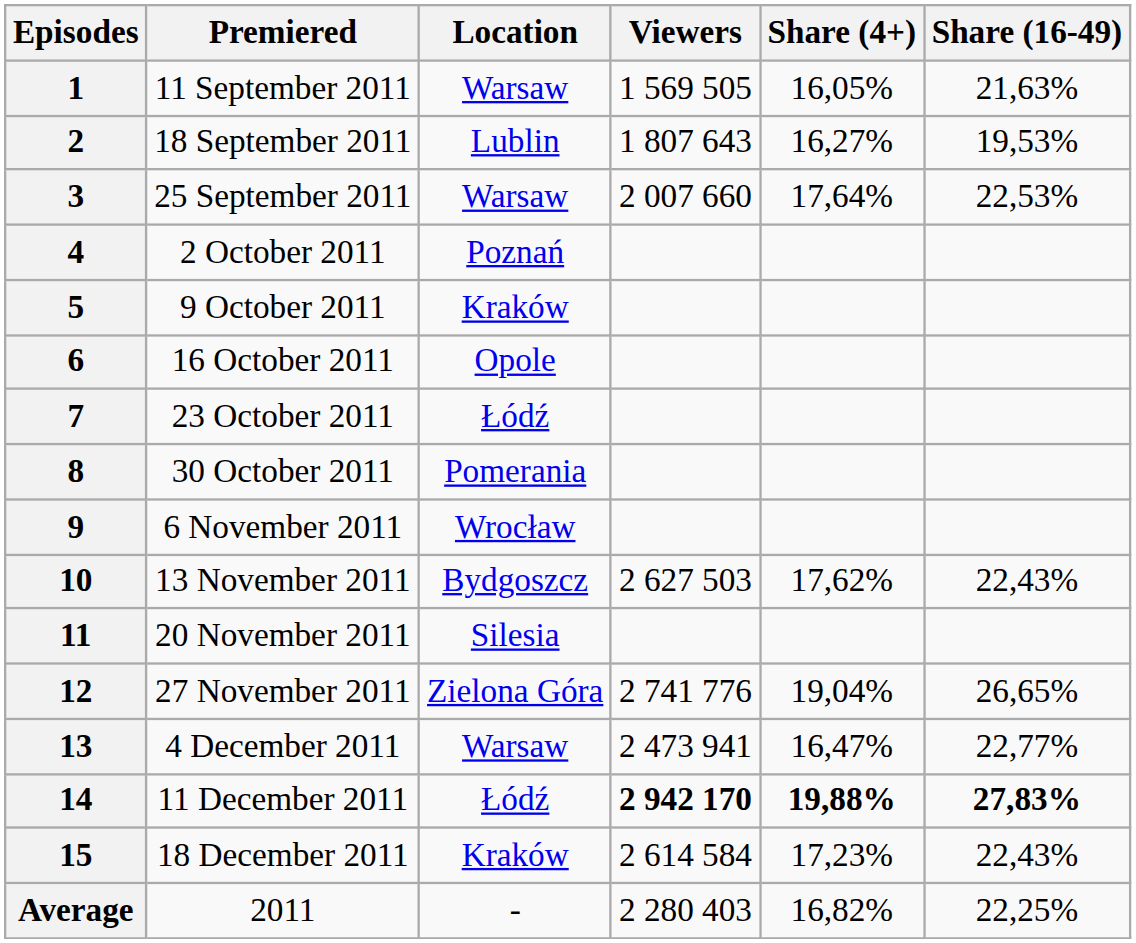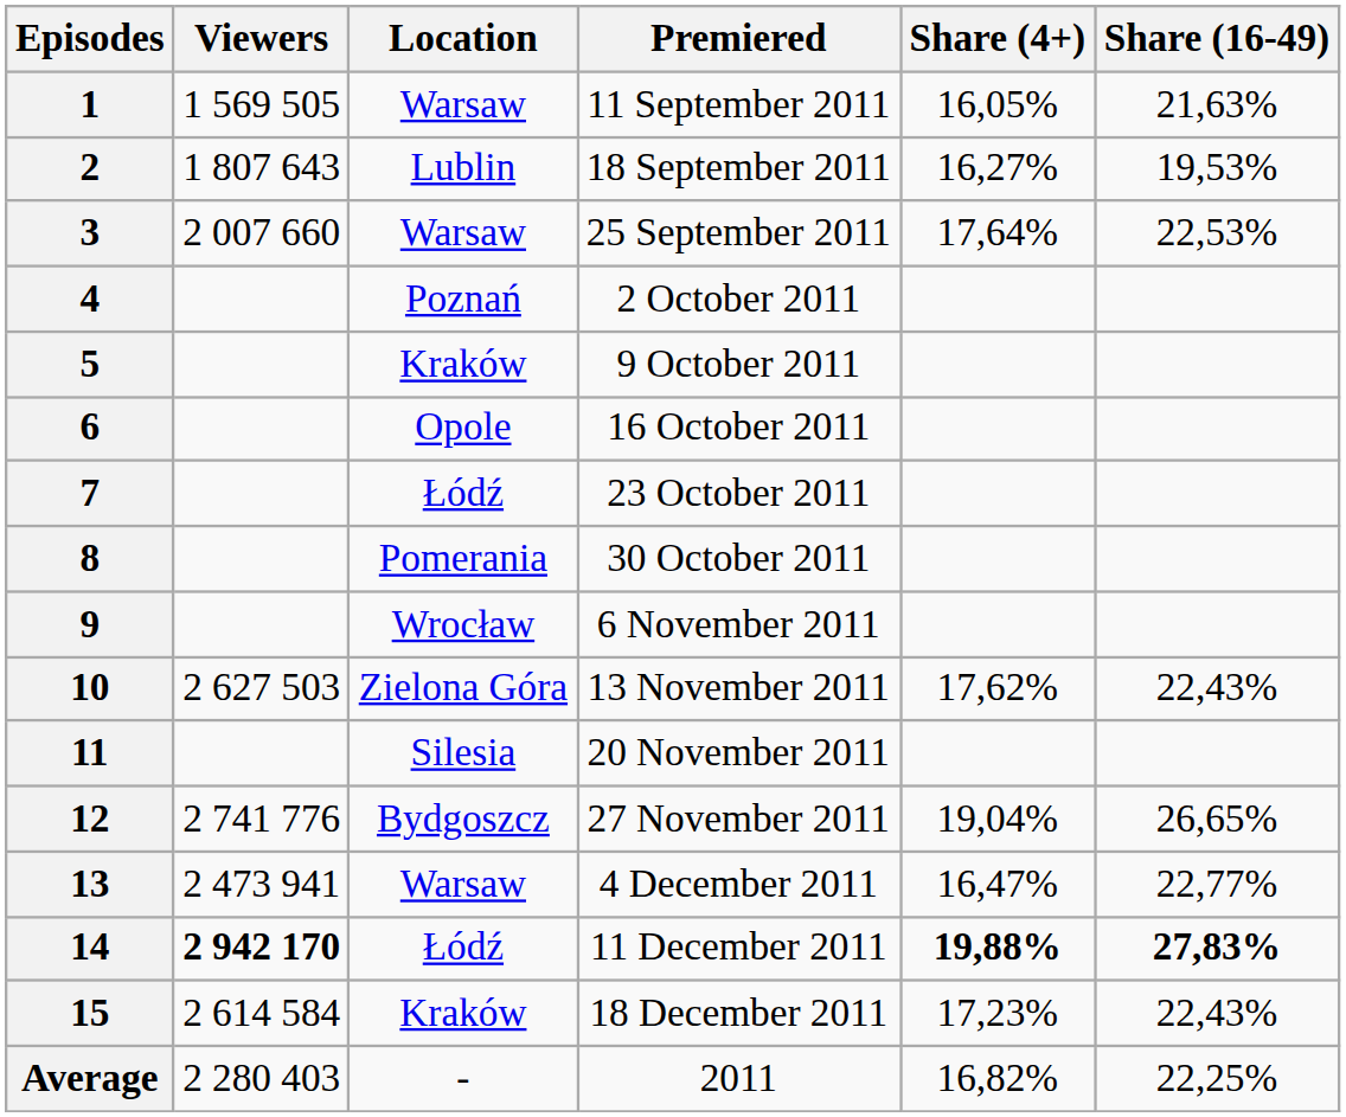columns swapped: Premiered <-> Viewers
10 | Location: Bydgoszcz -> Zielona Góra
12 | Location: Zielona Góra -> Bydgoszcz
